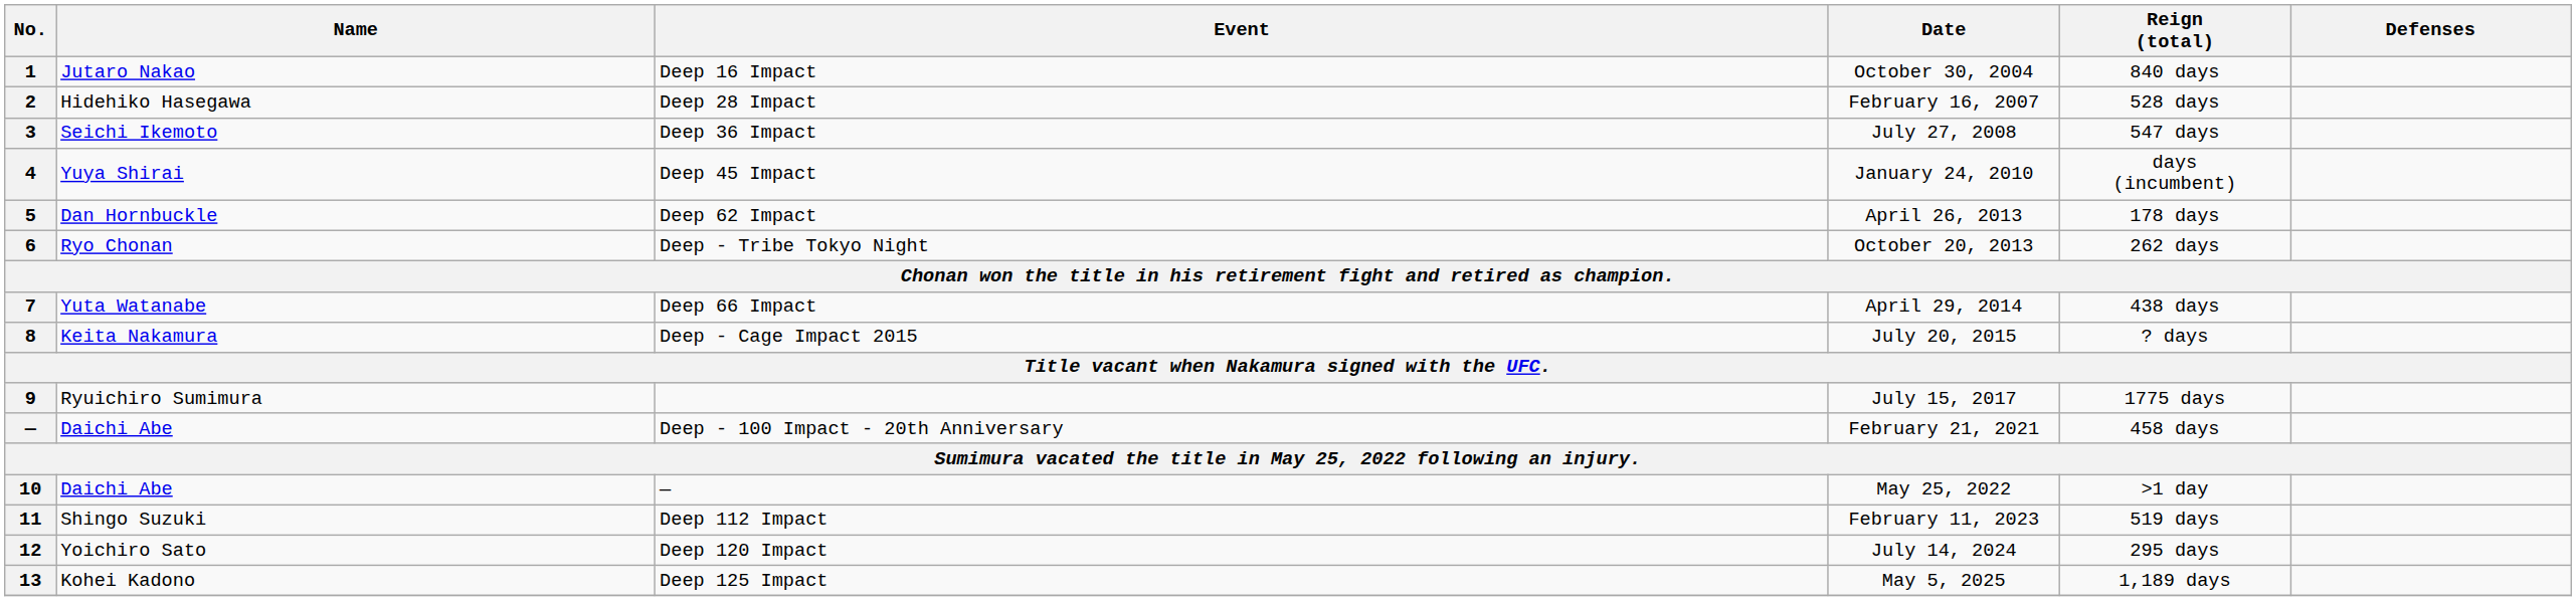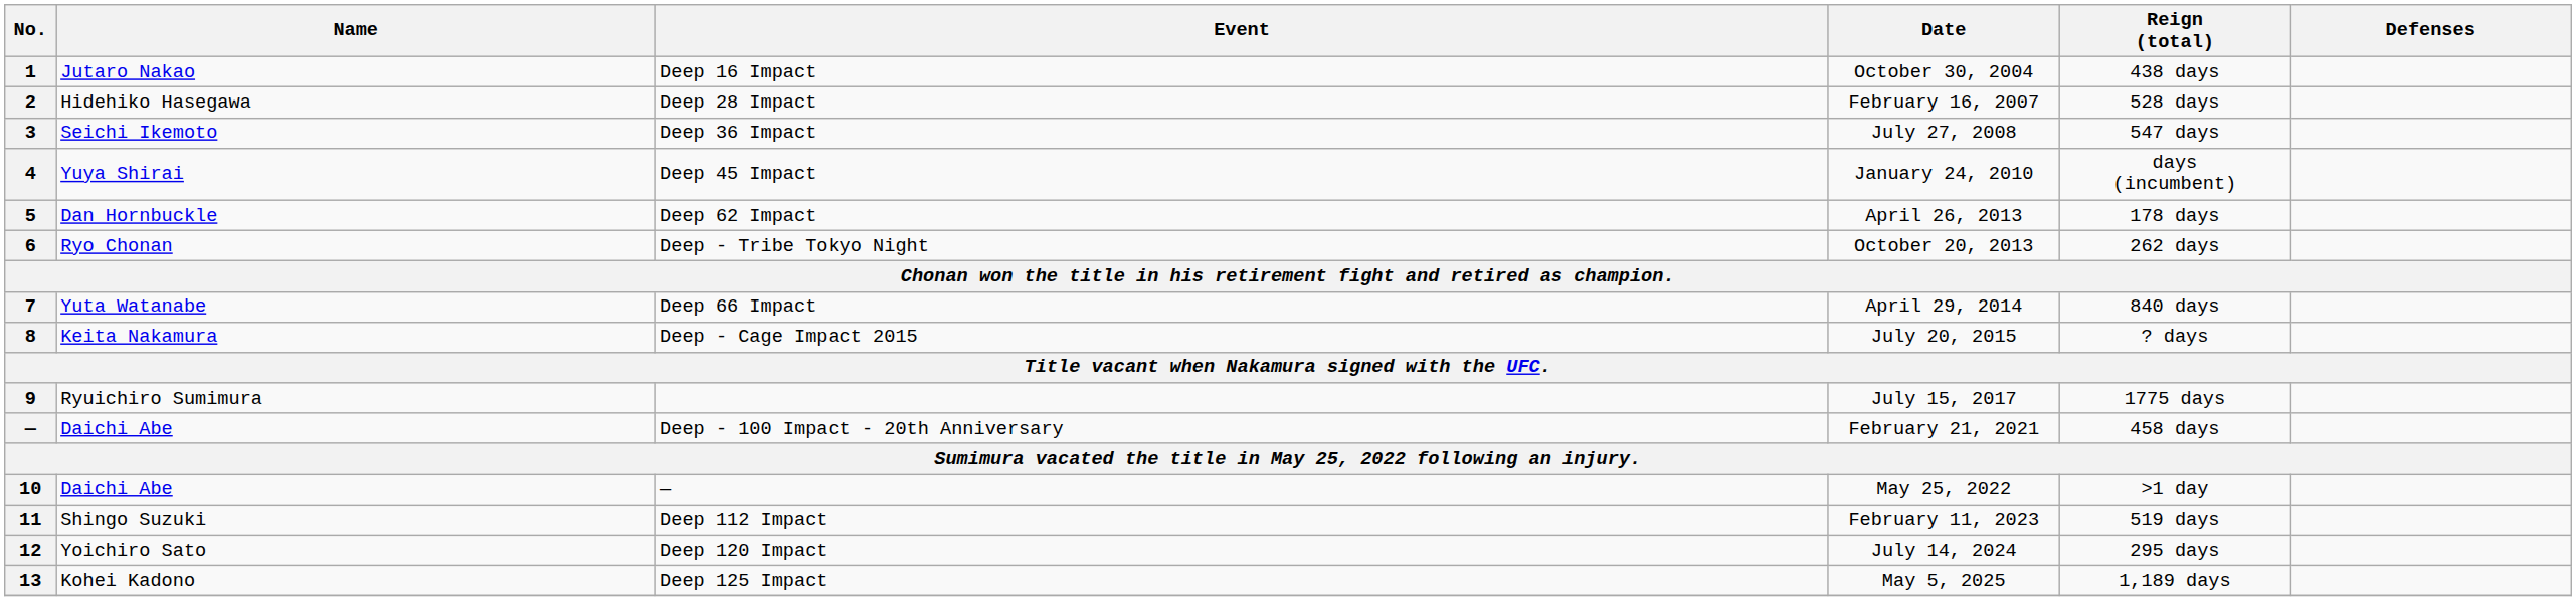1 | Reign (total): 840 days -> 438 days
7 | Reign (total): 438 days -> 840 days
